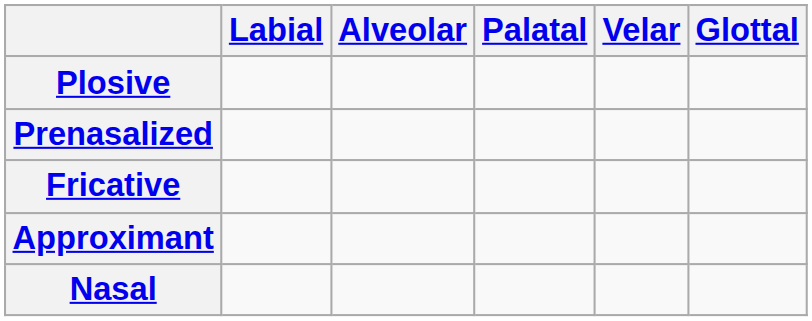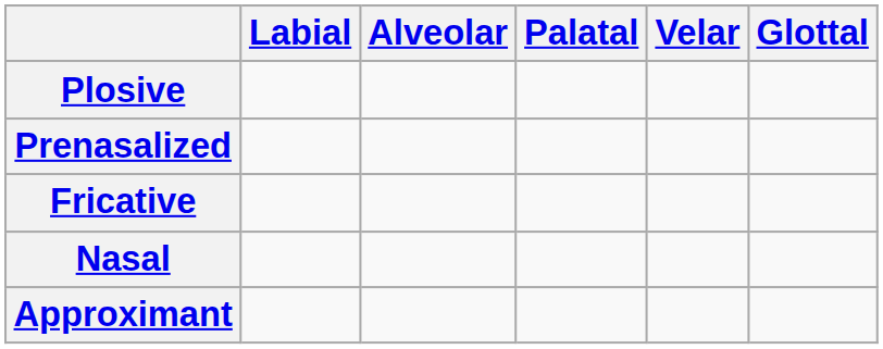rows swapped: Nasal <-> Approximant
